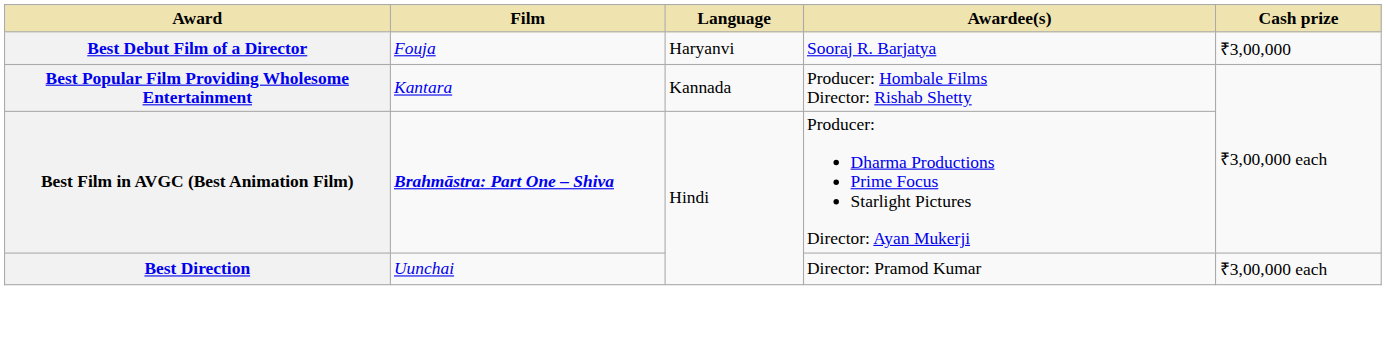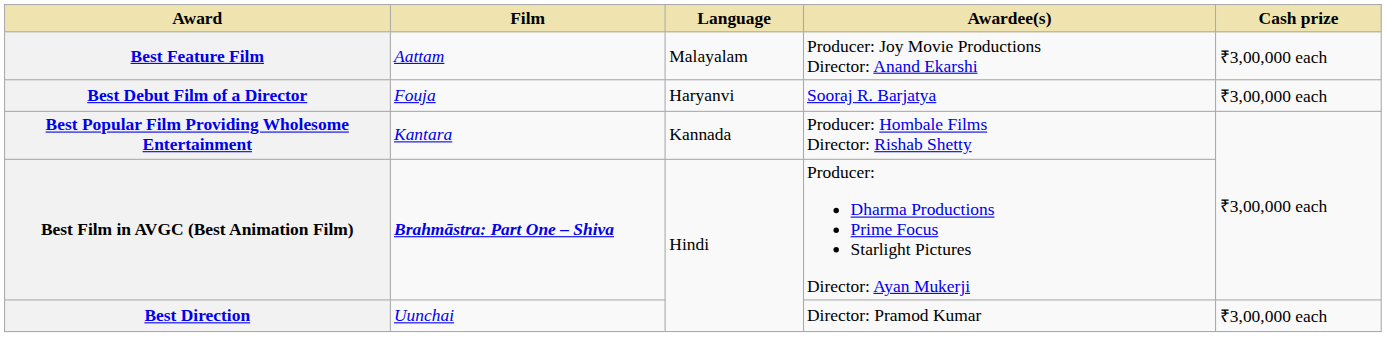+ row: Best Feature Film | Aattam | Malayalam | Producer: Joy Movie Productions Director: Anand Ekarshi | ₹3,00,000 each
Best Debut Film of a Director | Cash prize: ₹3,00,000 -> ₹3,00,000 each
